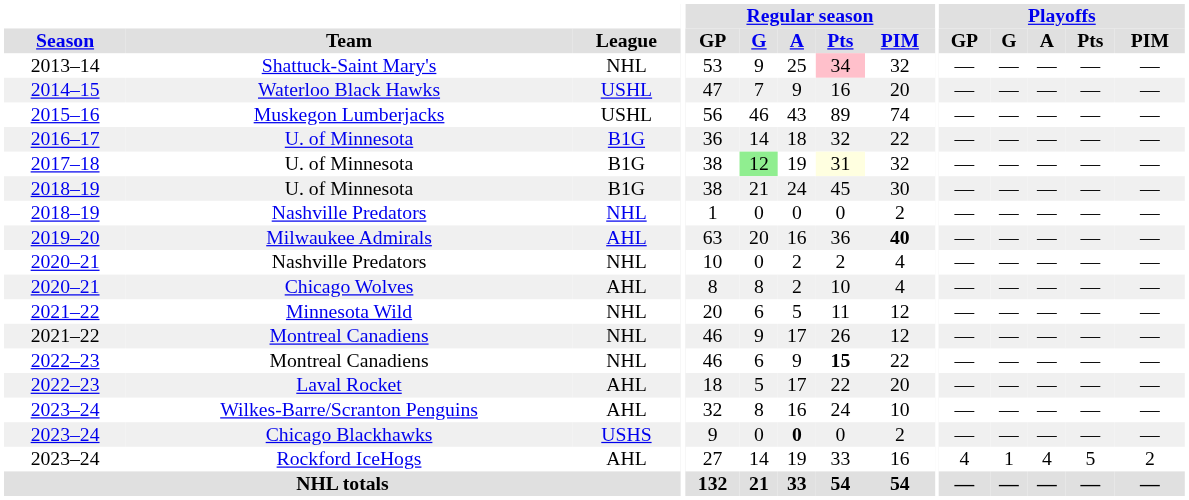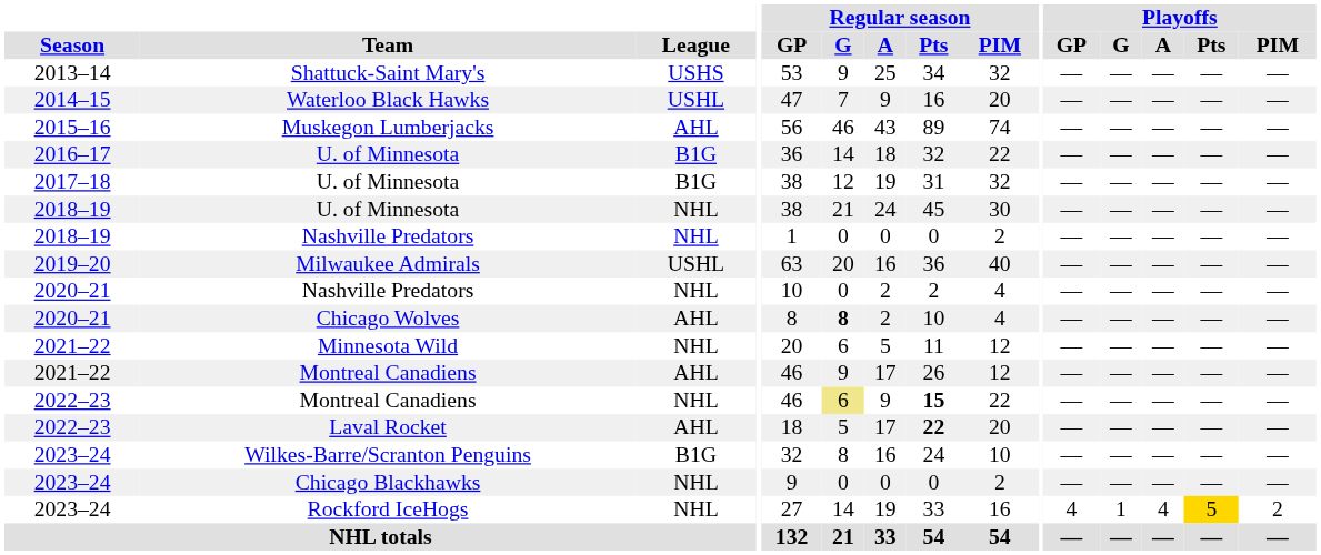Shattuck-Saint Mary's | League: NHL -> USHS
Shattuck-Saint Mary's | Regular season / Pts: pink background -> no background
Muskegon Lumberjacks | League: USHL -> AHL
2017–18 / U. of Minnesota | Regular season / G: lightgreen background -> no background
2017–18 / U. of Minnesota | Regular season / Pts: lightyellow background -> no background
2018–19 / U. of Minnesota | League: B1G -> NHL
Milwaukee Admirals | League: AHL -> USHL
Milwaukee Admirals | Regular season / PIM: bold -> normal
Chicago Wolves | Regular season / G: normal -> bold
2021–22 / Montreal Canadiens | League: NHL -> AHL
2022–23 / Montreal Canadiens | Regular season / G: no background -> khaki background
Laval Rocket | Regular season / Pts: normal -> bold
Wilkes-Barre/Scranton Penguins | League: AHL -> B1G
Chicago Blackhawks | League: USHS -> NHL
Chicago Blackhawks | Regular season / A: bold -> normal
Rockford IceHogs | League: AHL -> NHL
Rockford IceHogs | Playoffs / Pts: no background -> gold background
